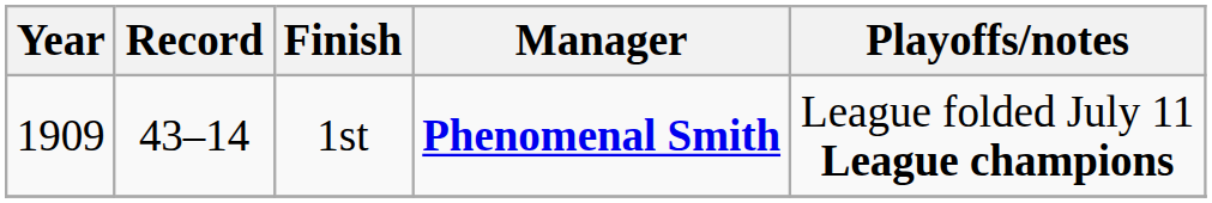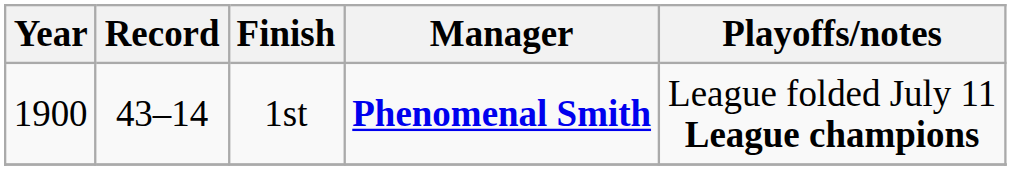1st | Year: 1909 -> 1900
